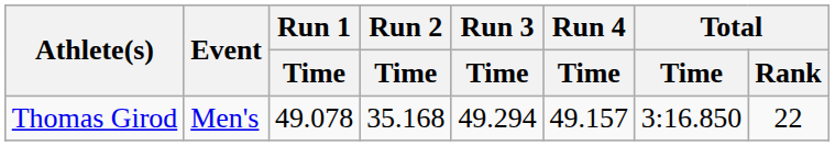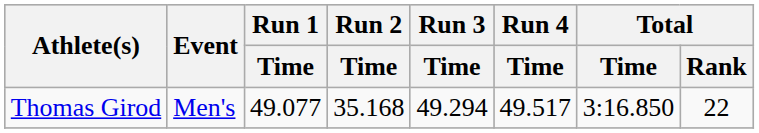Thomas Girod | Run 1 / Time: 49.078 -> 49.077
Thomas Girod | Run 4 / Time: 49.157 -> 49.517
